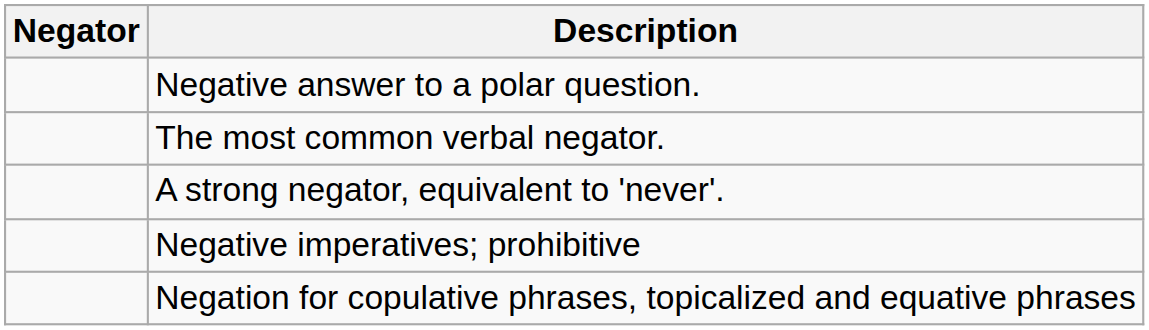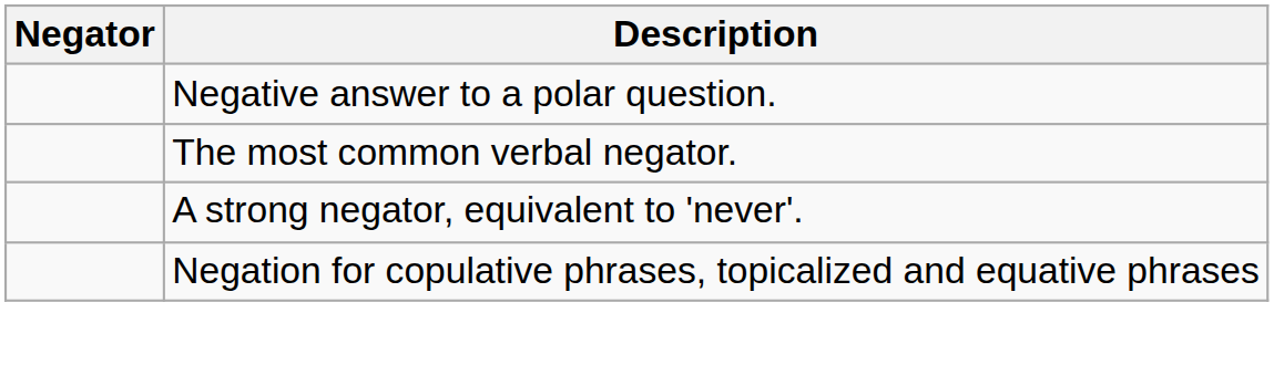- row: Negative imperatives; prohibitive
